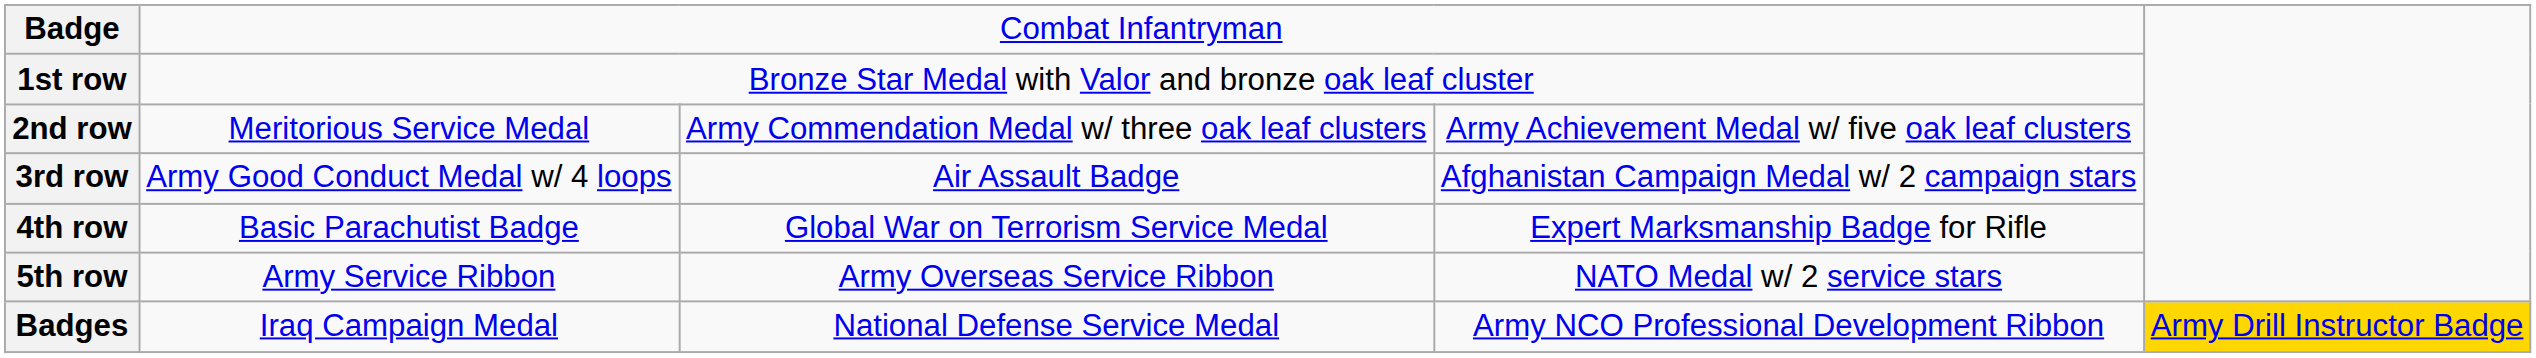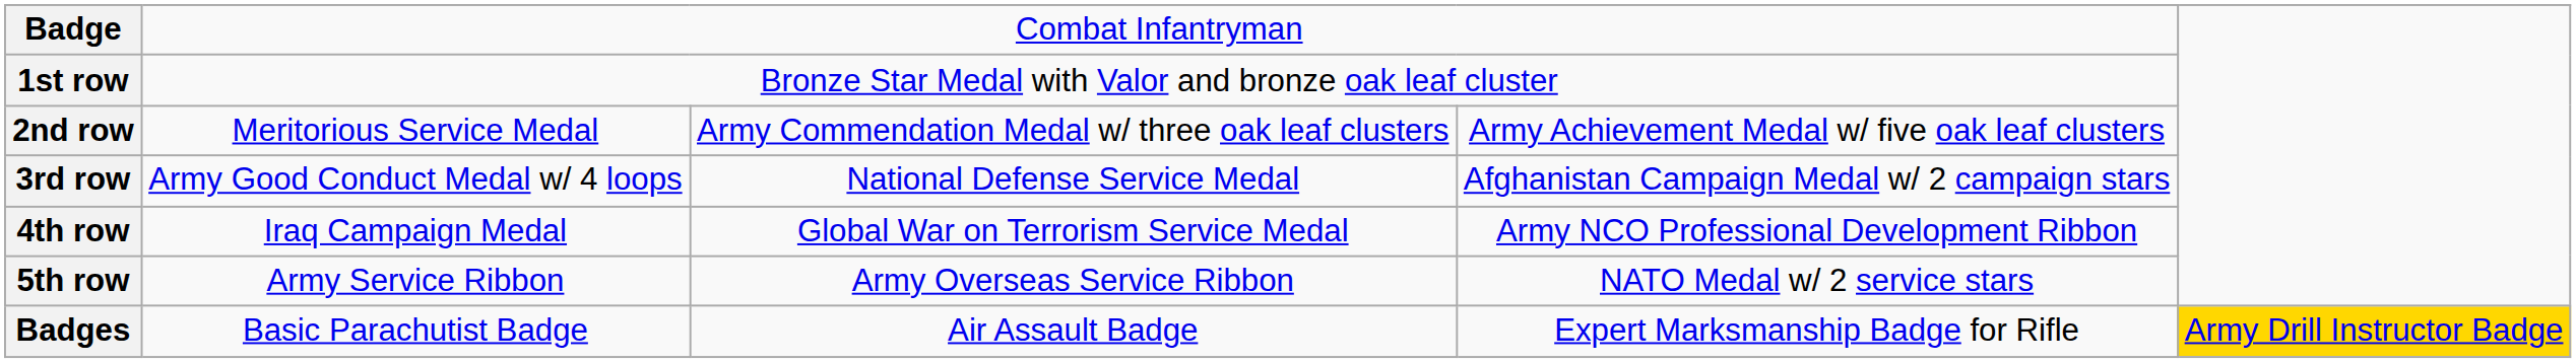3rd row | column 3: Air Assault Badge -> National Defense Service Medal
4th row | column 2: Basic Parachutist Badge -> Iraq Campaign Medal
4th row | column 4: Expert Marksmanship Badge for Rifle -> Army NCO Professional Development Ribbon
Badges | column 2: Iraq Campaign Medal -> Basic Parachutist Badge
Badges | column 3: National Defense Service Medal -> Air Assault Badge
Badges | column 4: Army NCO Professional Development Ribbon -> Expert Marksmanship Badge for Rifle
